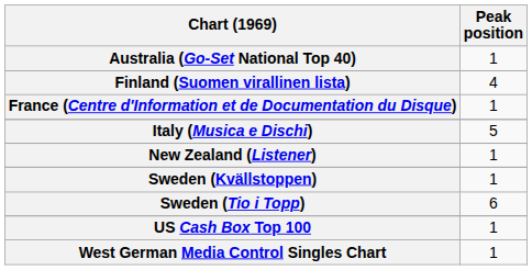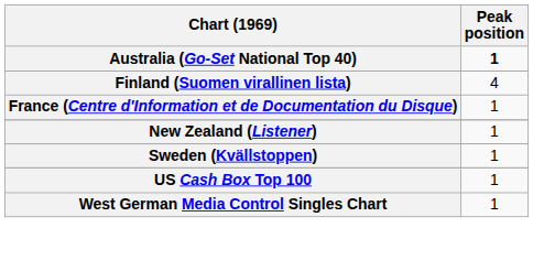Australia (Go-Set National Top 40) | Peak position: normal -> bold
- row: Italy (Musica e Dischi) | 5
- row: Sweden (Tio i Topp) | 6
